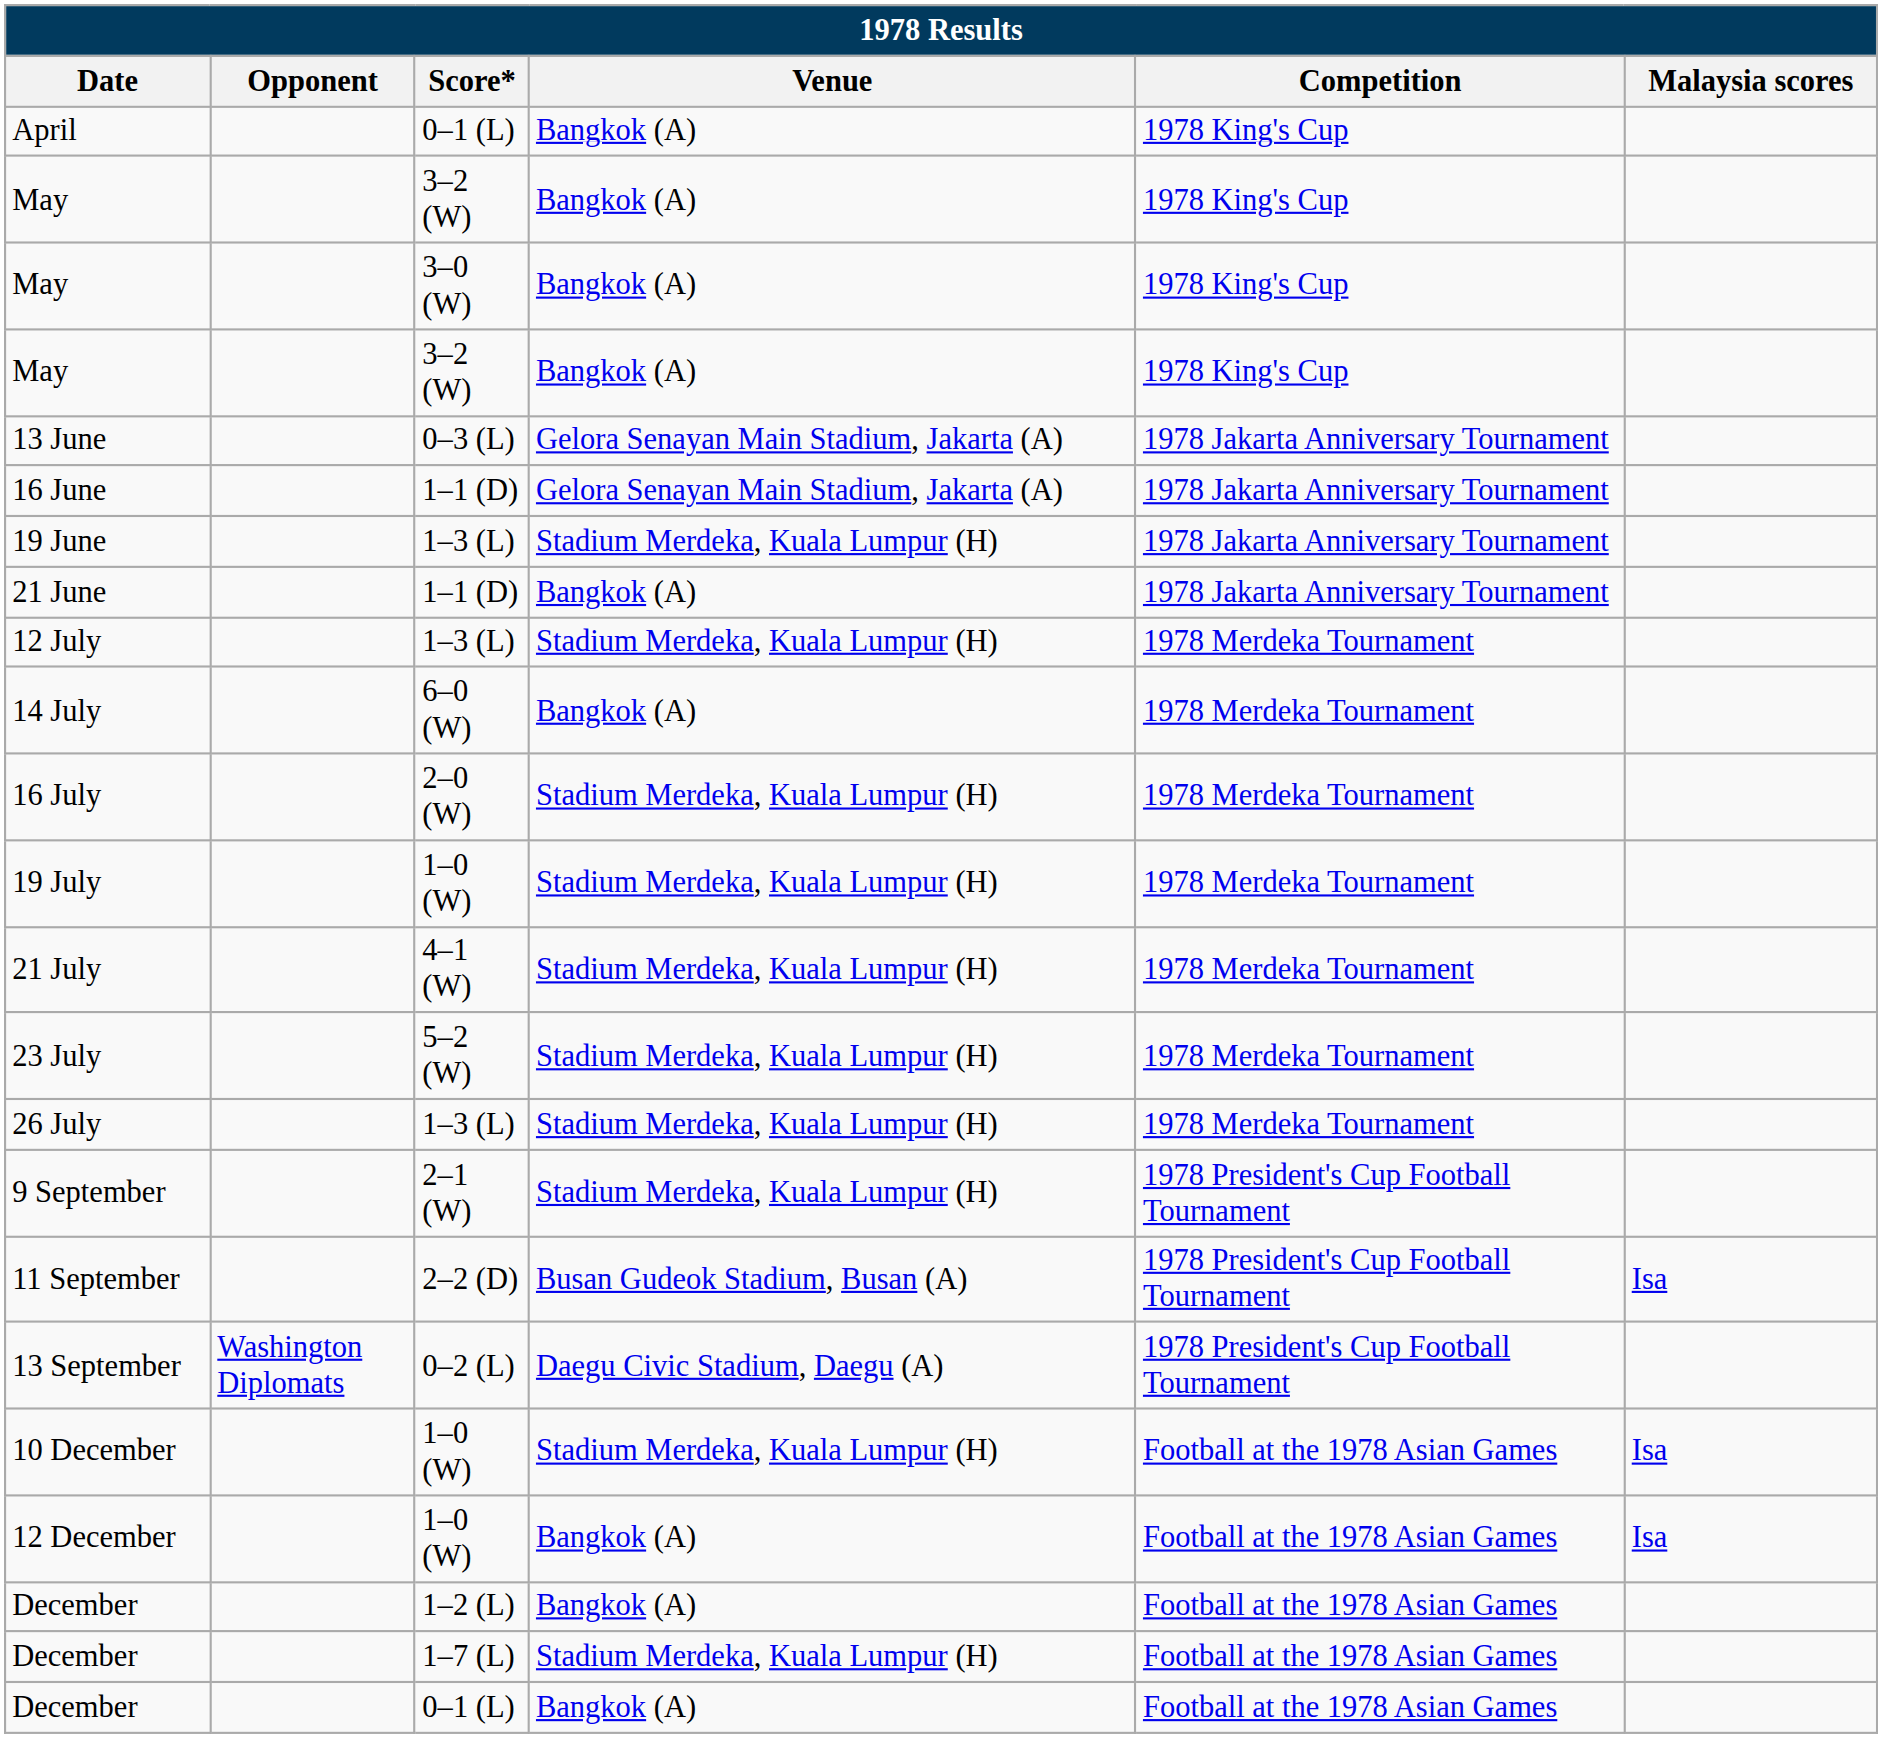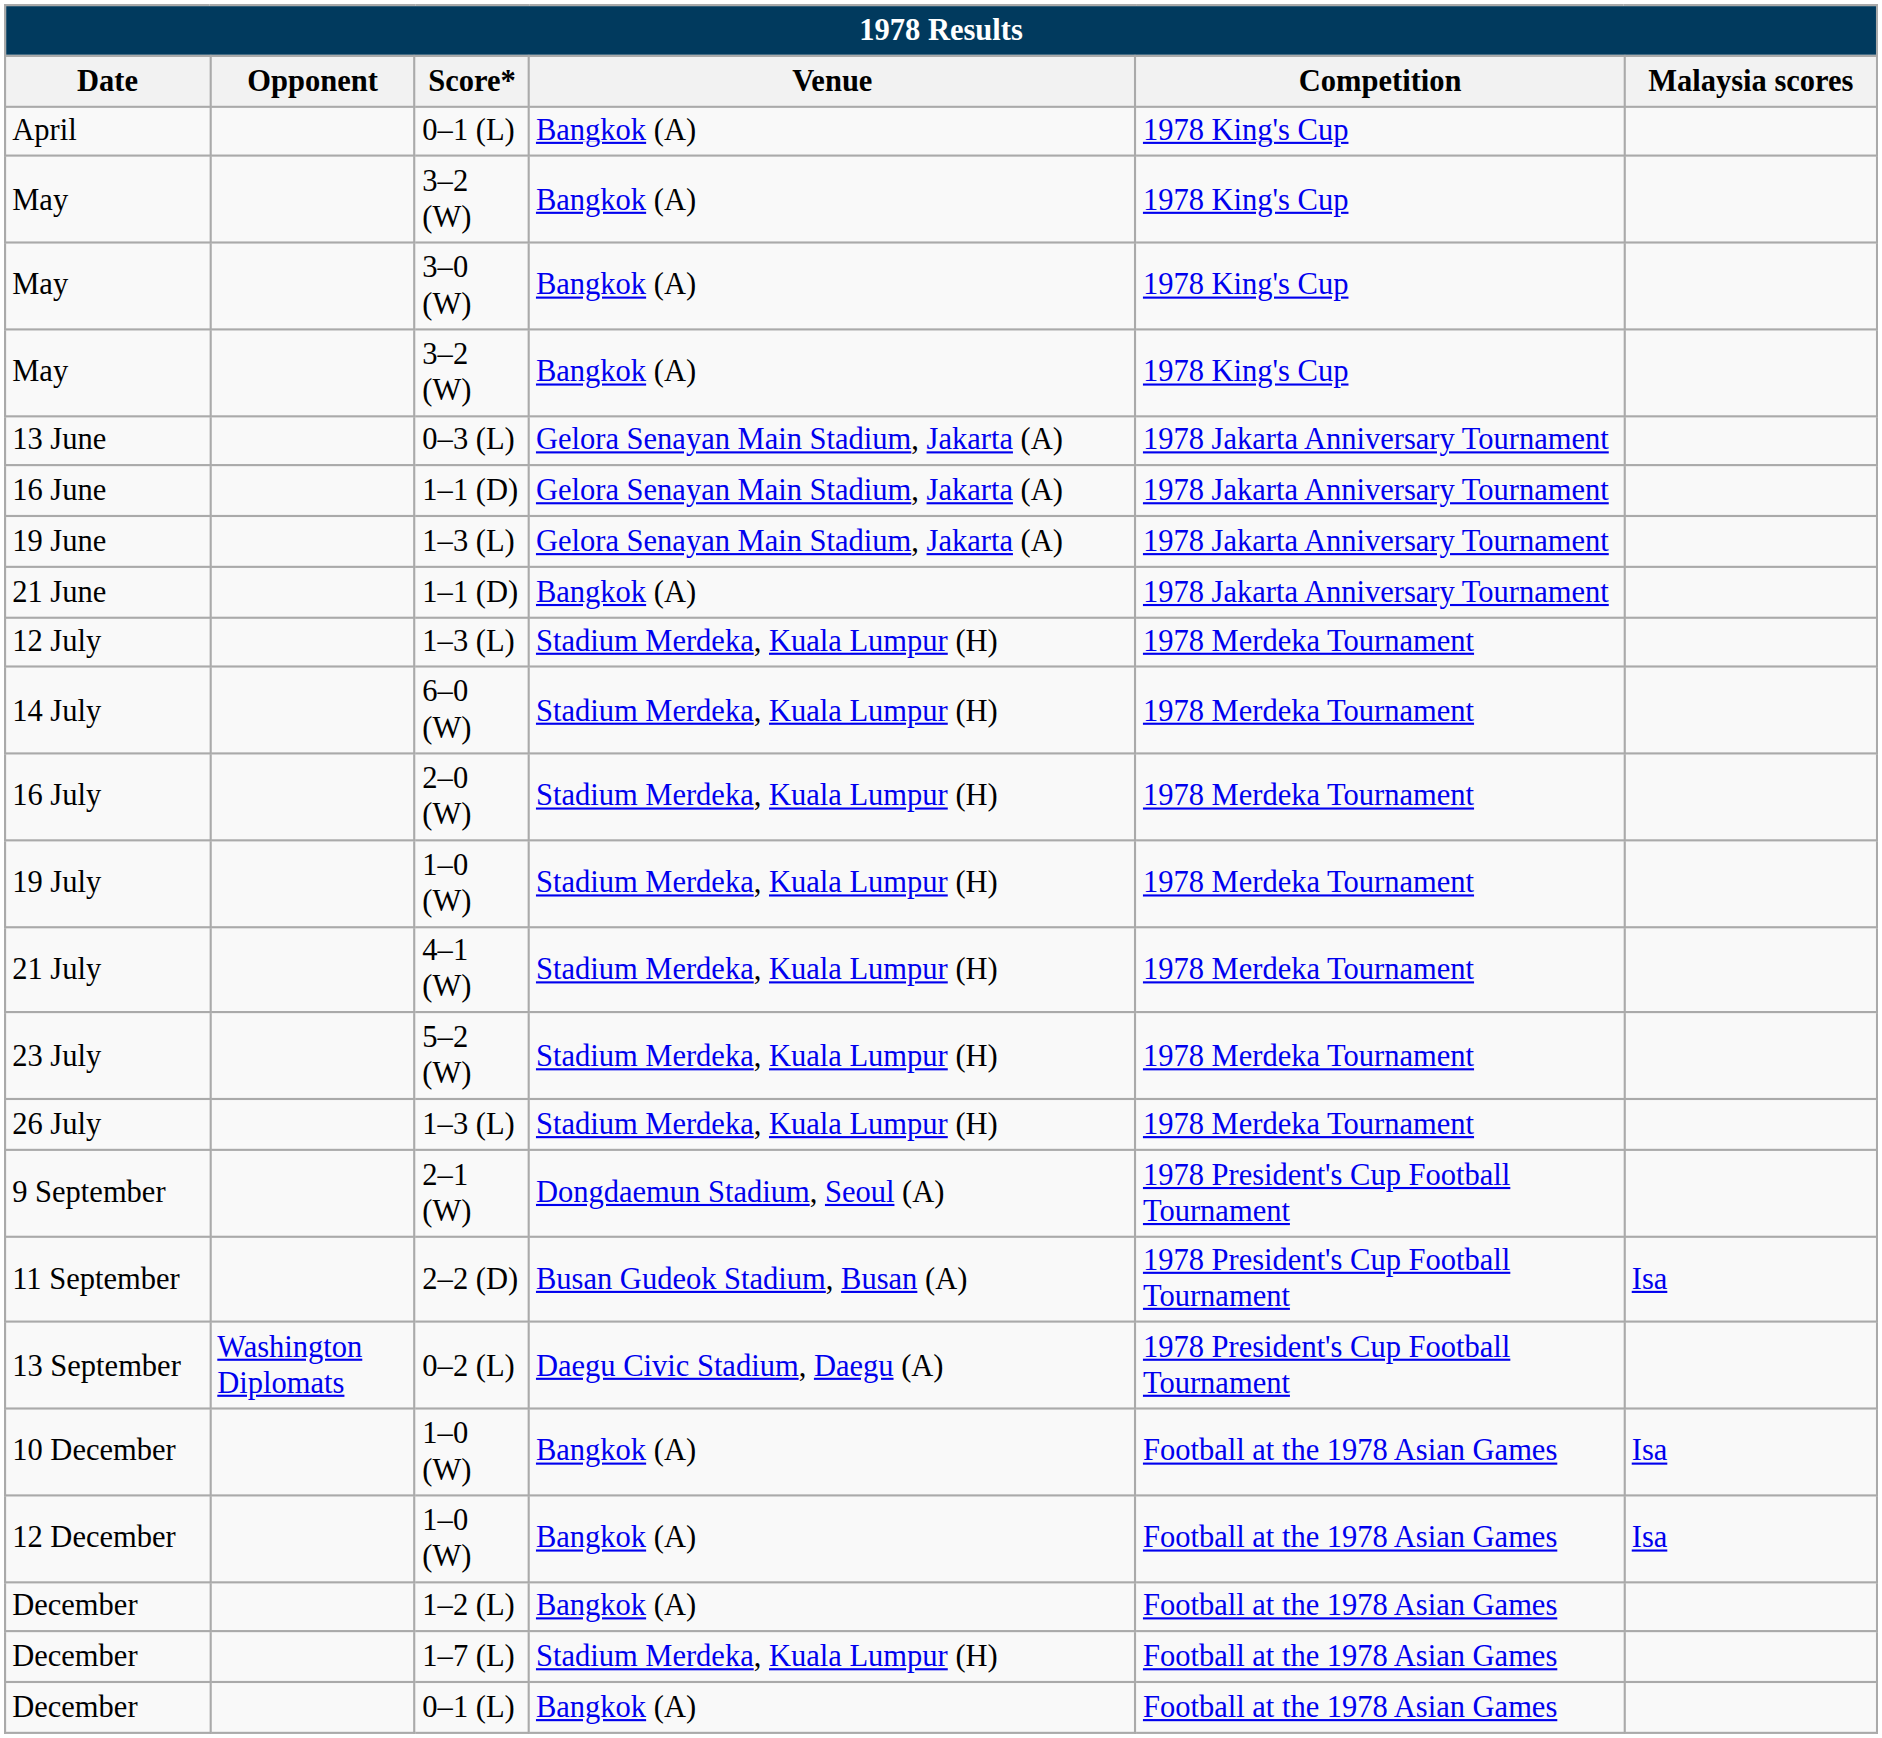19 June | Venue: Stadium Merdeka, Kuala Lumpur (H) -> Gelora Senayan Main Stadium, Jakarta (A)
14 July | Venue: Bangkok (A) -> Stadium Merdeka, Kuala Lumpur (H)
9 September | Venue: Stadium Merdeka, Kuala Lumpur (H) -> Dongdaemun Stadium, Seoul (A)
10 December | Venue: Stadium Merdeka, Kuala Lumpur (H) -> Bangkok (A)
